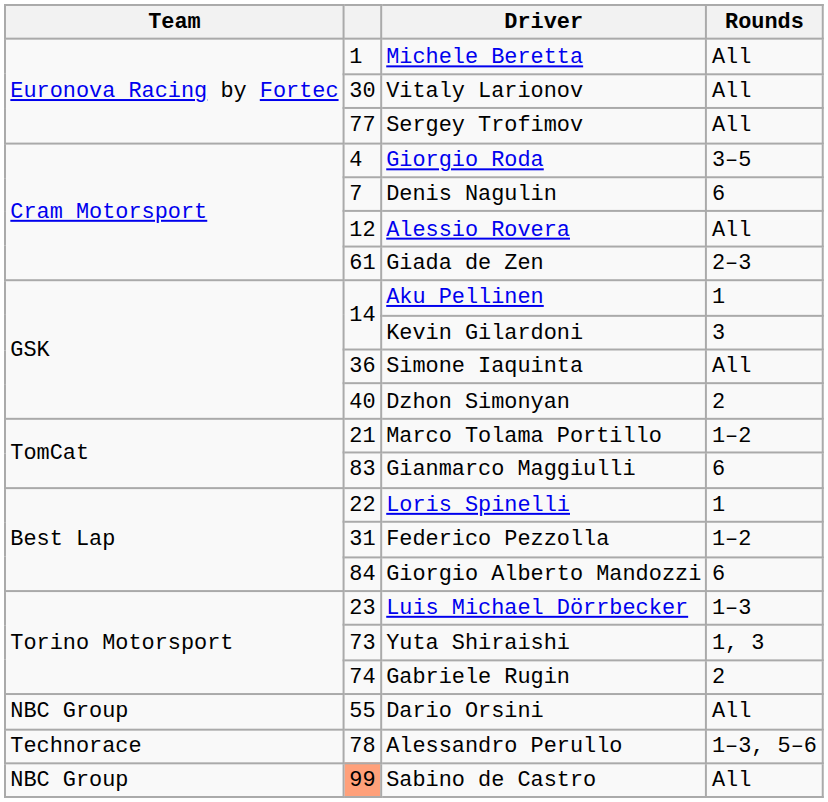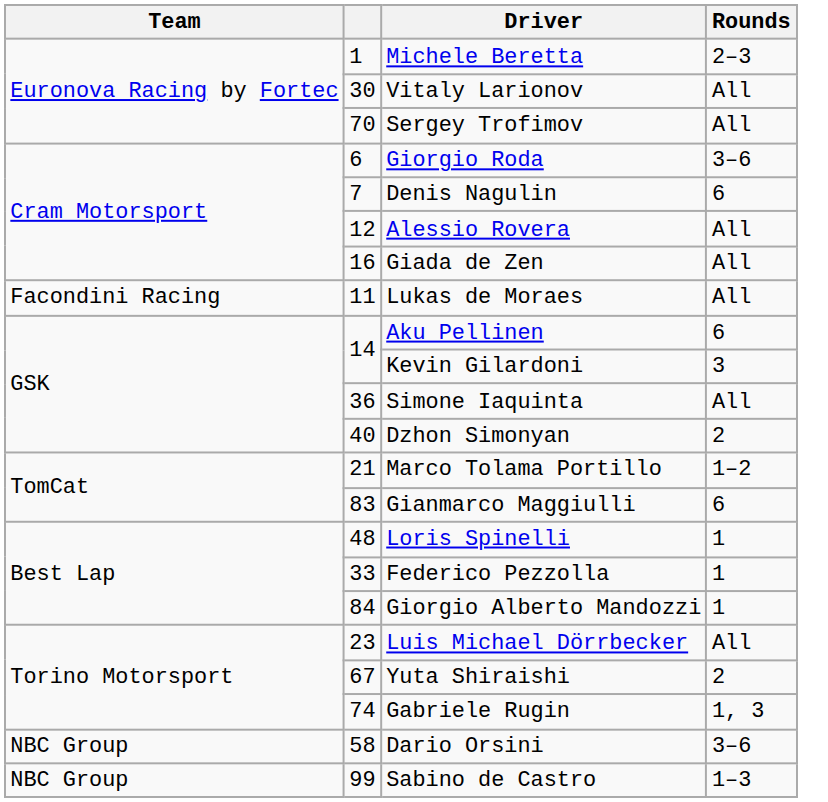Michele Beretta | Rounds: All -> 2–3
Sergey Trofimov | column 2: 77 -> 70
Giorgio Roda | column 2: 4 -> 6
Giorgio Roda | Rounds: 3–5 -> 3–6
Giada de Zen | column 2: 61 -> 16
Giada de Zen | Rounds: 2–3 -> All
+ row: Facondini Racing | 11 | Lukas de Moraes | All
Aku Pellinen | Rounds: 1 -> 6
Loris Spinelli | column 2: 22 -> 48
Federico Pezzolla | column 2: 31 -> 33
Federico Pezzolla | Rounds: 1–2 -> 1
Giorgio Alberto Mandozzi | Rounds: 6 -> 1
Luis Michael Dörrbecker | Rounds: 1–3 -> All
Yuta Shiraishi | column 2: 73 -> 67
Yuta Shiraishi | Rounds: 1, 3 -> 2
Gabriele Rugin | Rounds: 2 -> 1, 3
Dario Orsini | column 2: 55 -> 58
Dario Orsini | Rounds: All -> 3–6
- row: Technorace | 78 | Alessandro Perullo | 1–3, 5–6
Sabino de Castro | column 2: lightsalmon background -> no background
Sabino de Castro | Rounds: All -> 1–3
